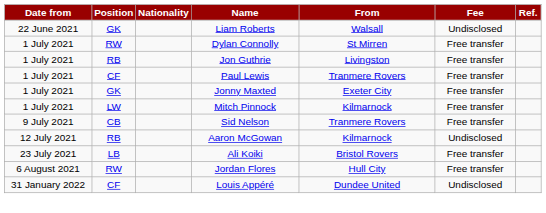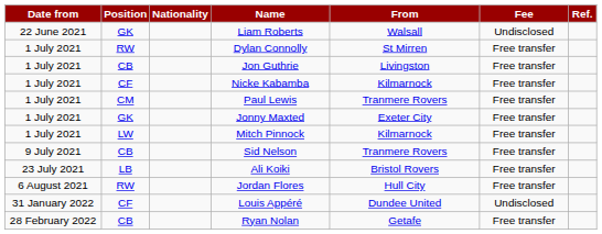Jon Guthrie | Position: RB -> CB
+ row: 1 July 2021 | CF | Nicke Kabamba | Kilmarnock | Free transfer
Paul Lewis | Position: CF -> CM
- row: 12 July 2021 | RB | Aaron McGowan | Kilmarnock | Undisclosed
+ row: 28 February 2022 | CB | Ryan Nolan | Getafe | Free transfer
